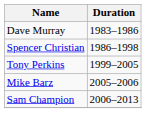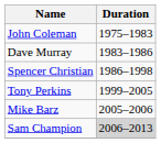+ row: John Coleman | 1975–1983
Sam Champion | Duration: no background -> lightgrey background
